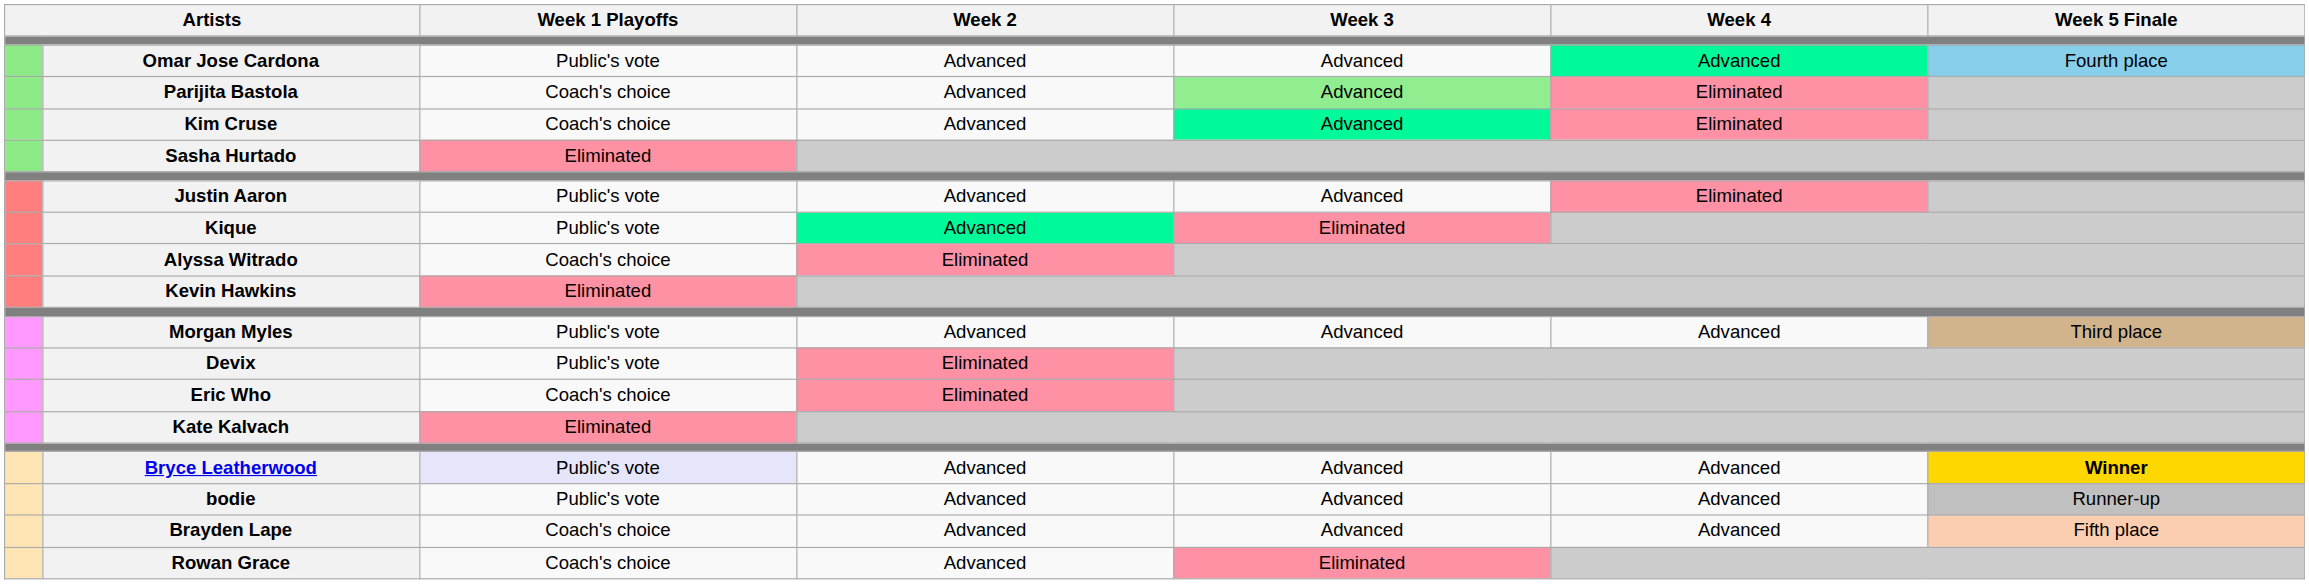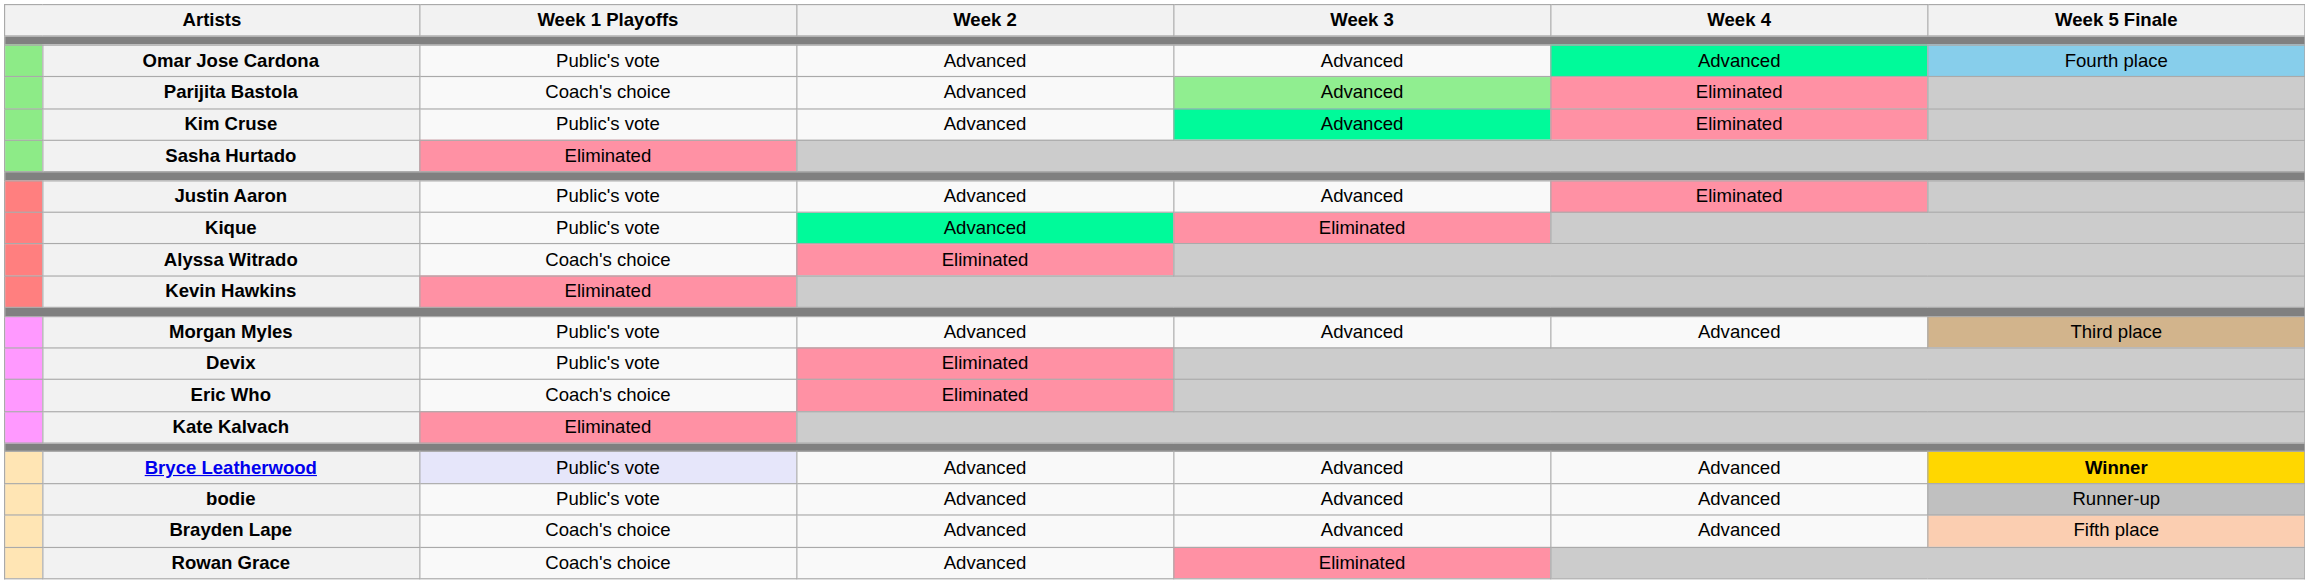Kim Cruse | Week 1 Playoffs: Coach's choice -> Public's vote
